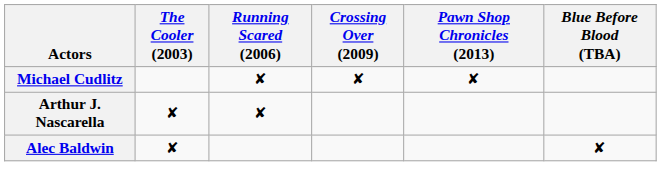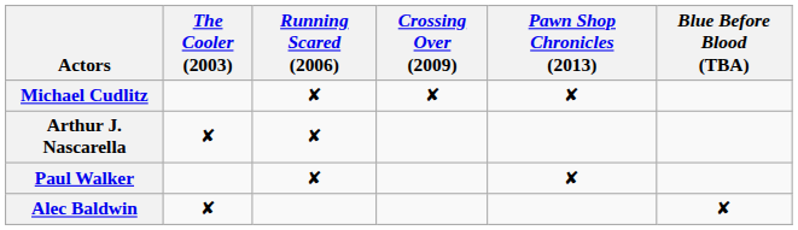+ row: Paul Walker | ✘ | ✘
